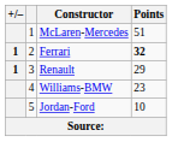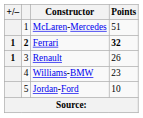Ferrari | column 2: normal -> bold
Renault | Points: 29 -> 26
